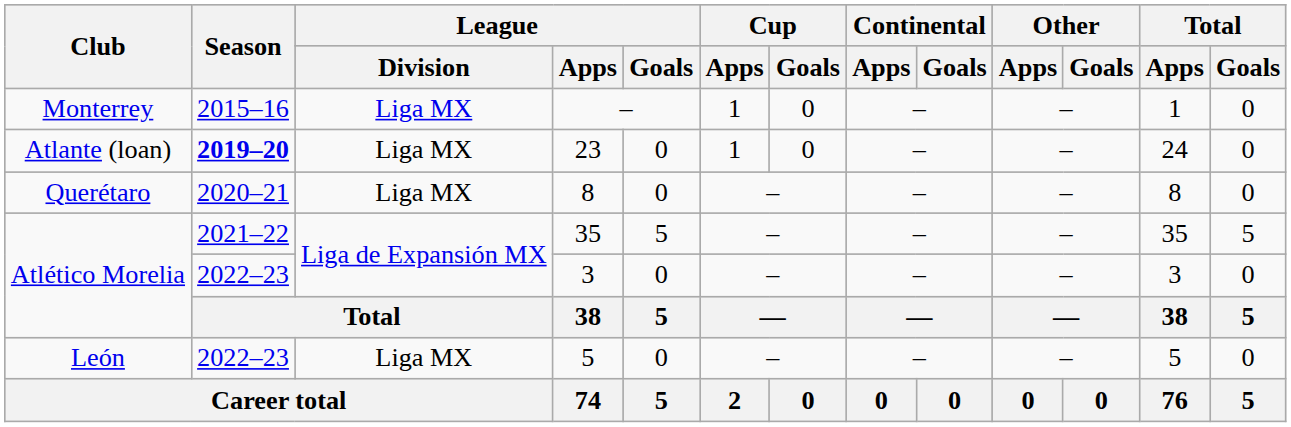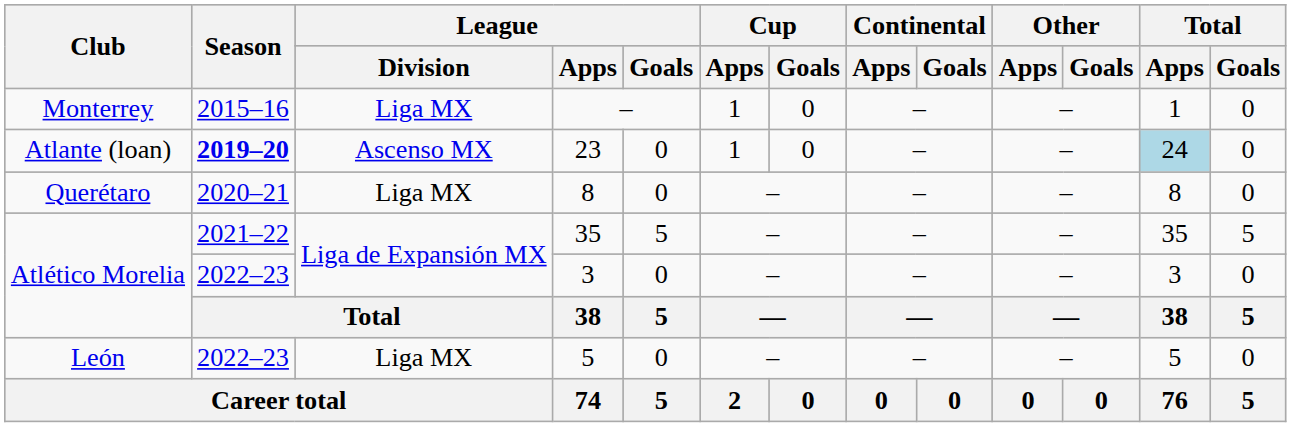23 | League / Division: Liga MX -> Ascenso MX
23 | Total / Apps: no background -> lightblue background
